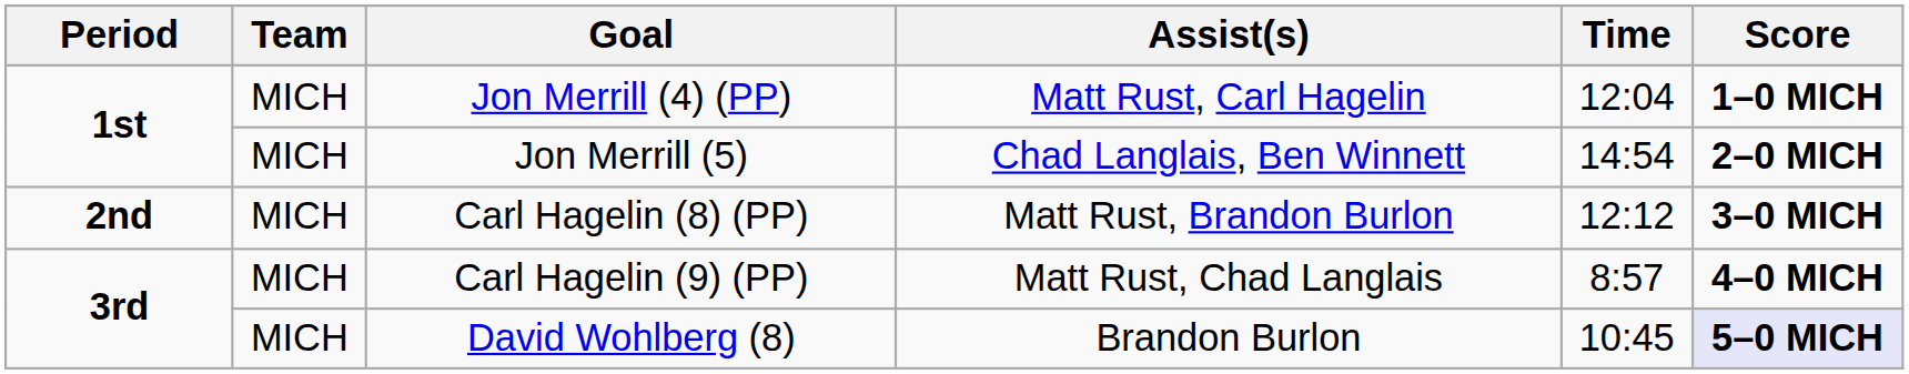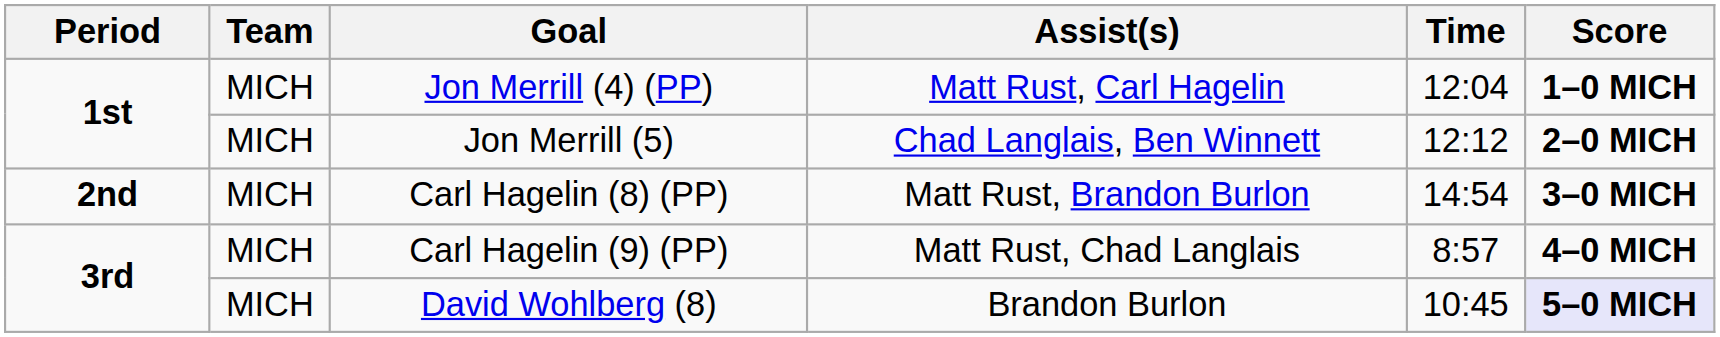Jon Merrill (5) | Time: 14:54 -> 12:12
Carl Hagelin (8) (PP) | Time: 12:12 -> 14:54
